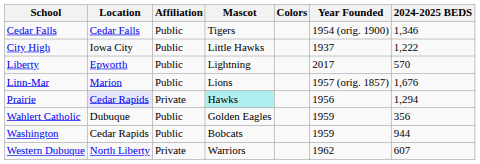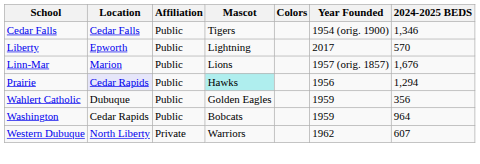- row: City High | Iowa City | Public | Little Hawks | 1937 | 1,222
Prairie | Affiliation: Private -> Public
Washington | 2024-2025 BEDS: 944 -> 964
